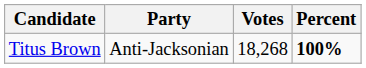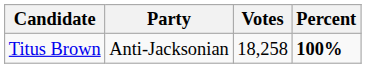Titus Brown | Votes: 18,268 -> 18,258
